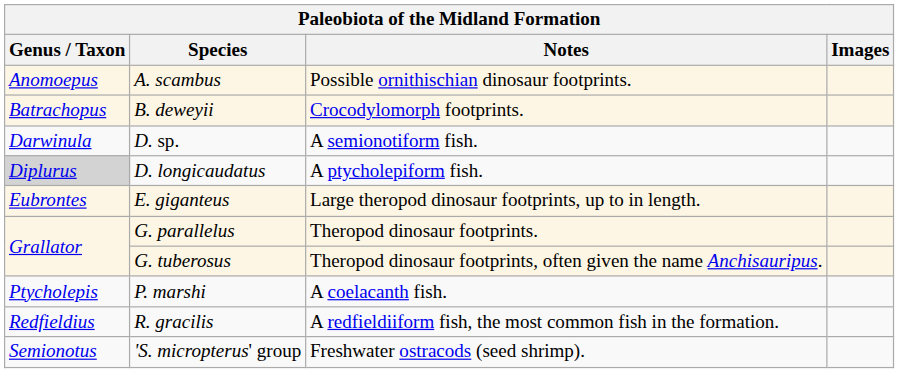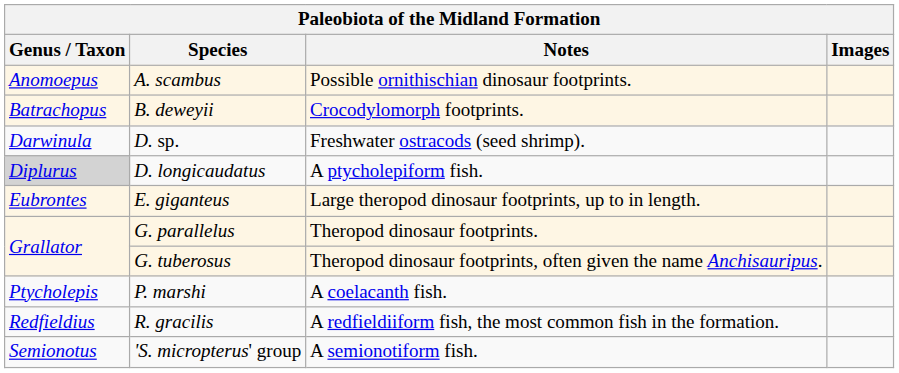D. sp. | Notes: A semionotiform fish. -> Freshwater ostracods (seed shrimp).
'S. micropterus' group | Notes: Freshwater ostracods (seed shrimp). -> A semionotiform fish.
